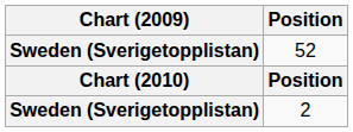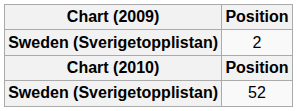rows swapped: 2 <-> 52
